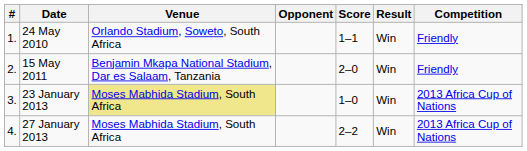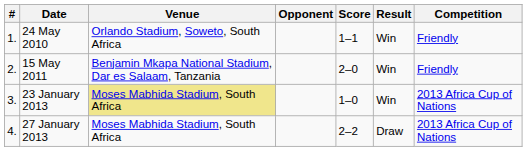27 January 2013 | Result: Win -> Draw
